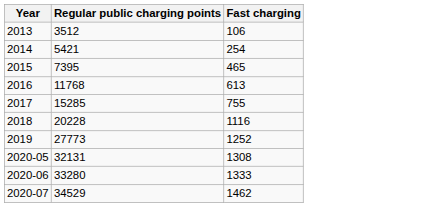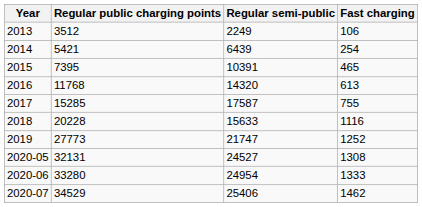+ column: Regular semi-public | 2249 | 6439 | 10391 | 14320 | 17587 | 15633 | 21747 | 24527 | 24954 | 25406
